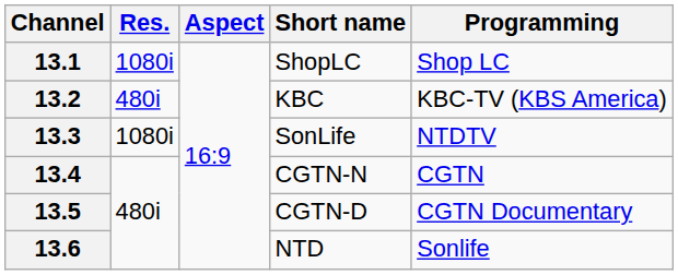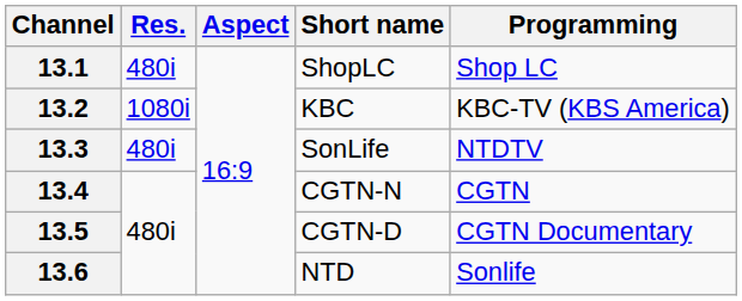13.1 | Res.: 1080i -> 480i
13.2 | Res.: 480i -> 1080i
13.3 | Res.: 1080i -> 480i
